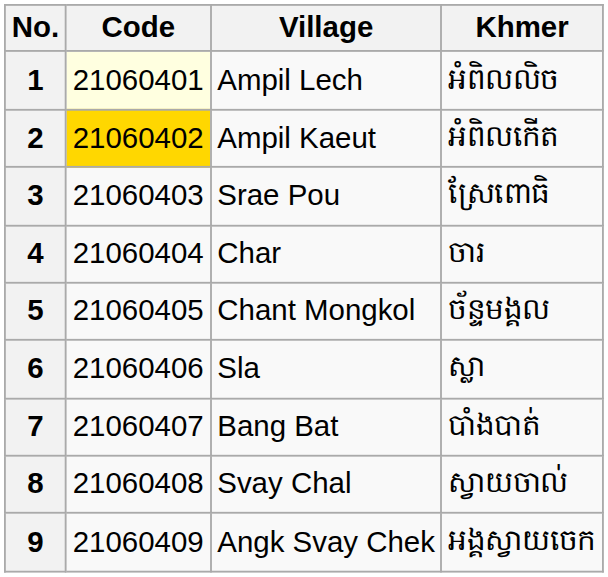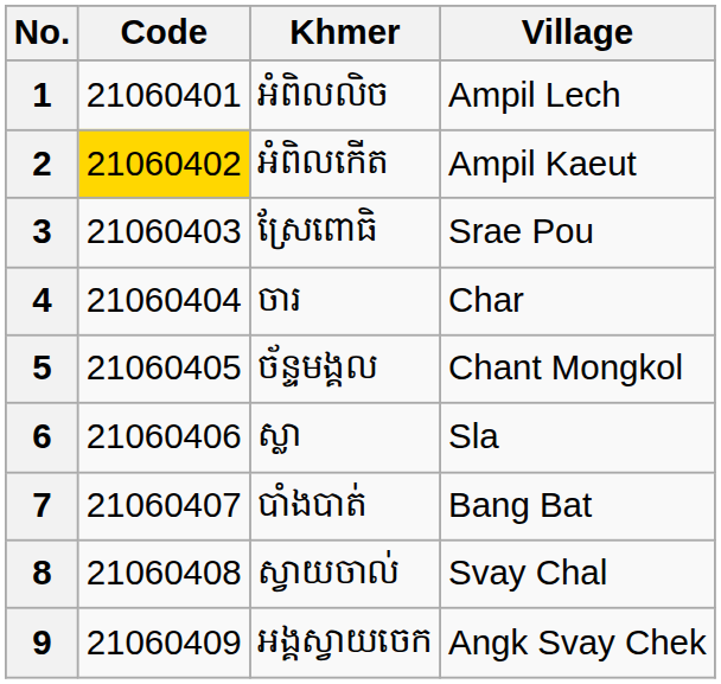columns swapped: Village <-> Khmer
1 | Code: lightyellow background -> no background
